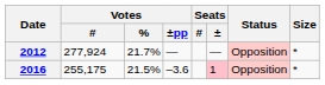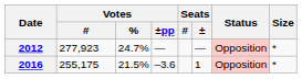2012 | Votes / #: 277,924 -> 277,923
2012 | Votes / %: 21.7% -> 24.7%
2016 | Seats / ±: pink background -> no background
